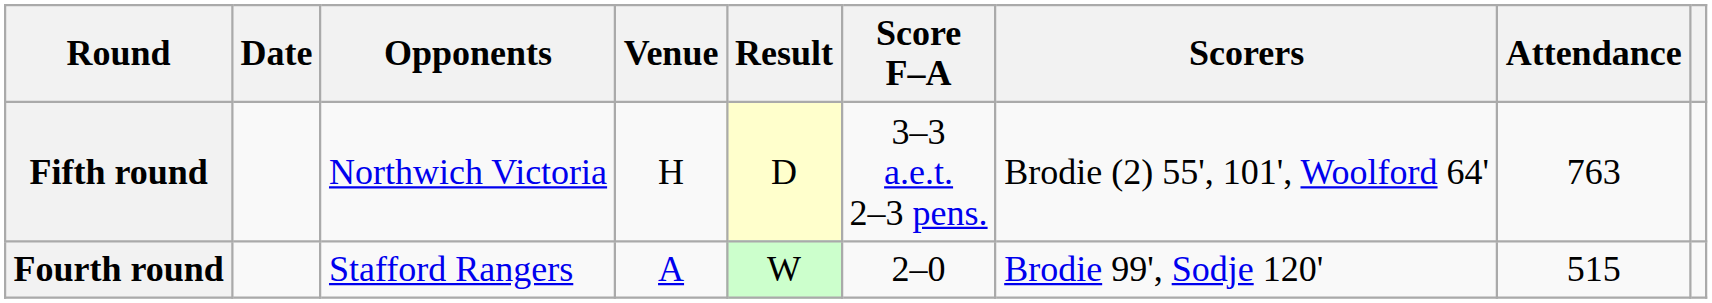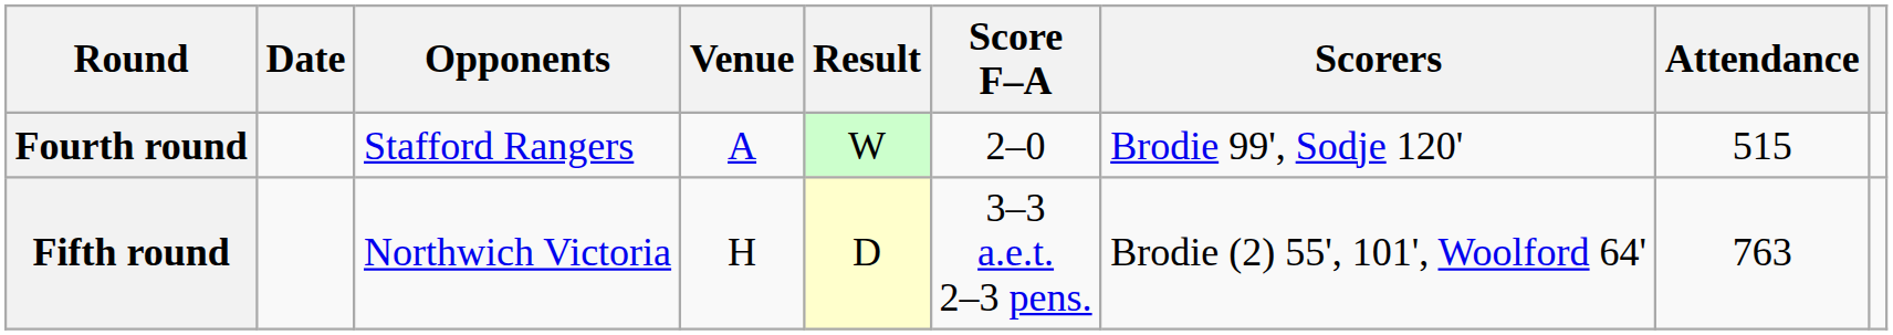rows swapped: Fourth round <-> Fifth round
